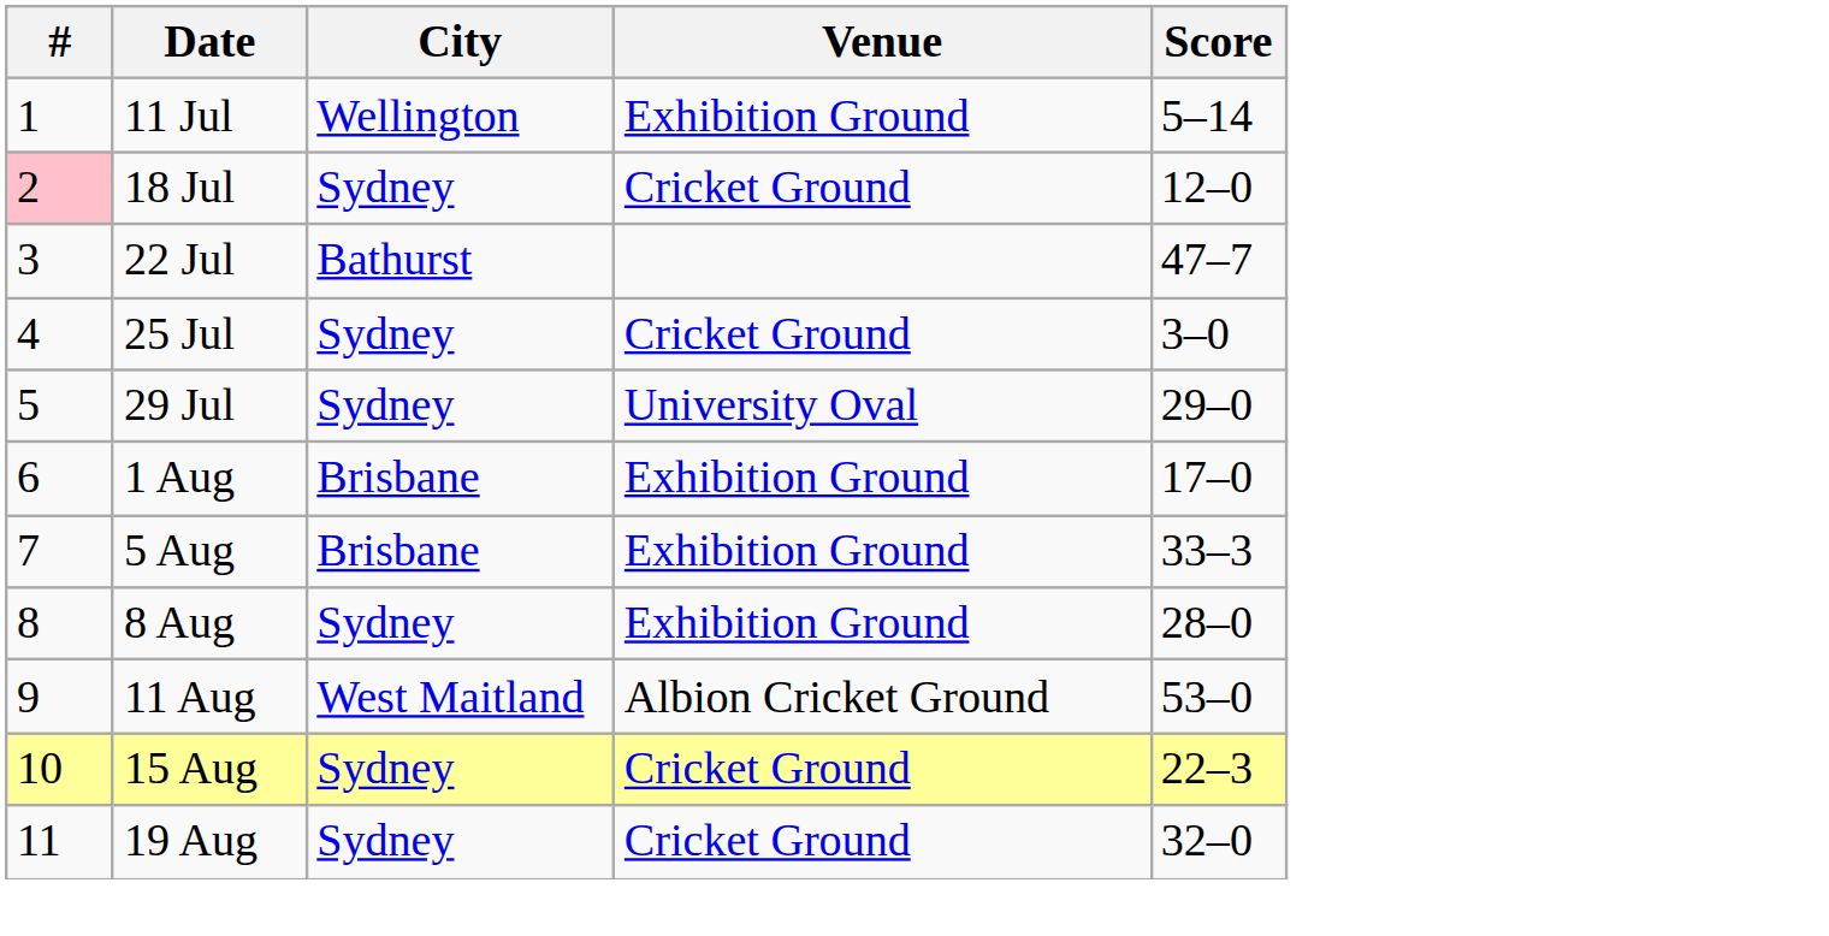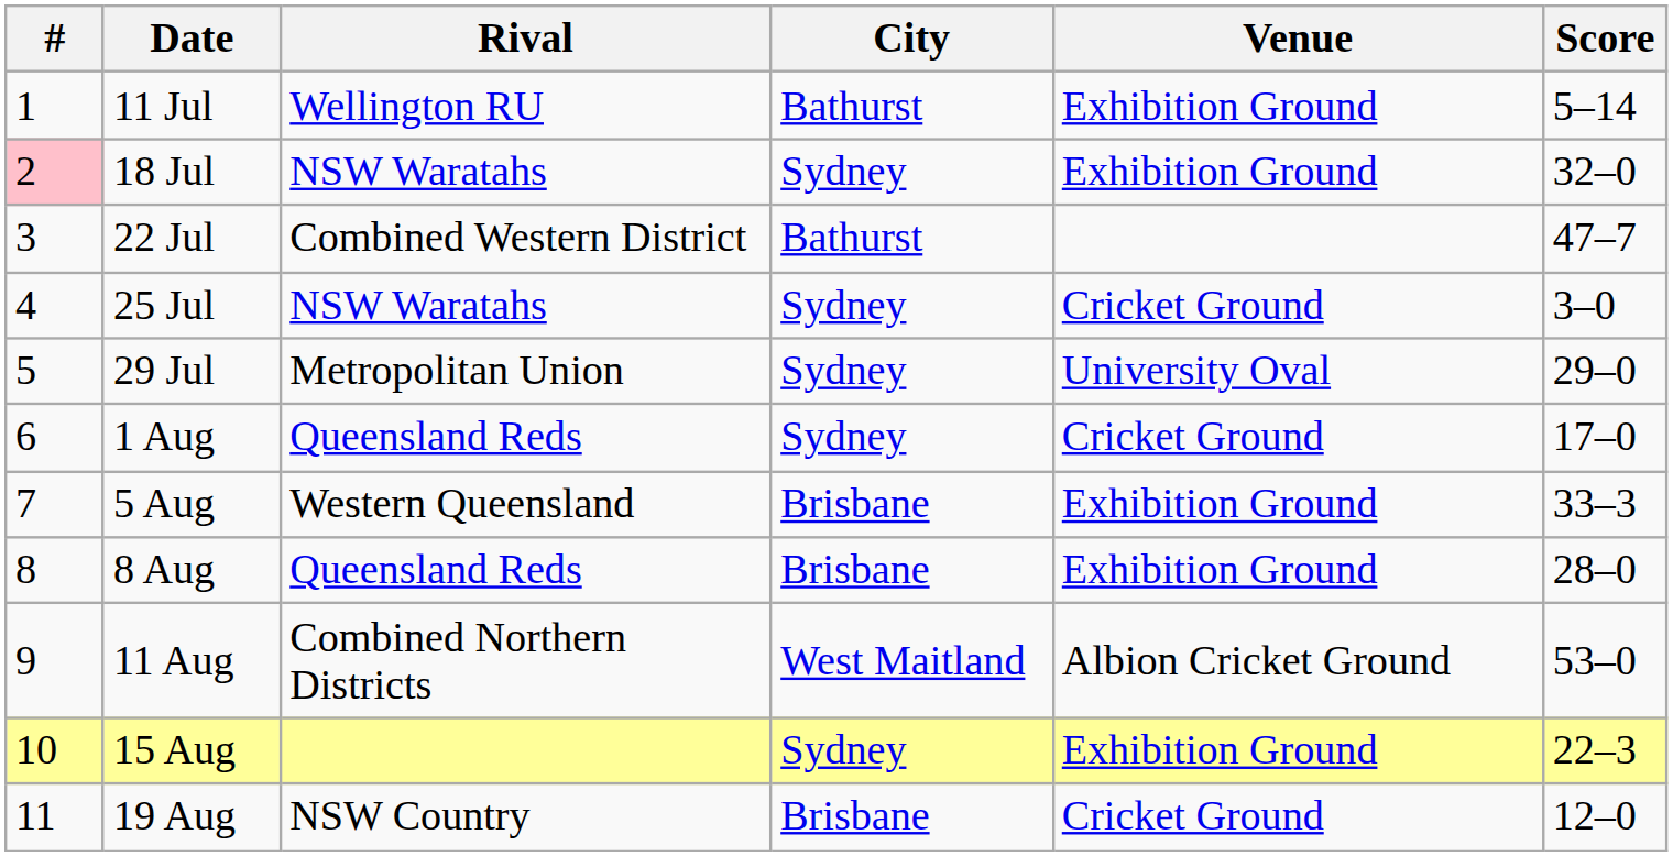+ column: Rival | Wellington RU | NSW Waratahs | Combined Western District | NSW Waratahs | Metropolitan Union | Queensland Reds | Western Queensland | Queensland Reds | Combined Northern Districts | NSW Country
11 Jul | City: Wellington -> Bathurst
18 Jul | Venue: Cricket Ground -> Exhibition Ground
18 Jul | Score: 12–0 -> 32–0
1 Aug | City: Brisbane -> Sydney
1 Aug | Venue: Exhibition Ground -> Cricket Ground
8 Aug | City: Sydney -> Brisbane
15 Aug | Venue: Cricket Ground -> Exhibition Ground
19 Aug | City: Sydney -> Brisbane
19 Aug | Score: 32–0 -> 12–0
